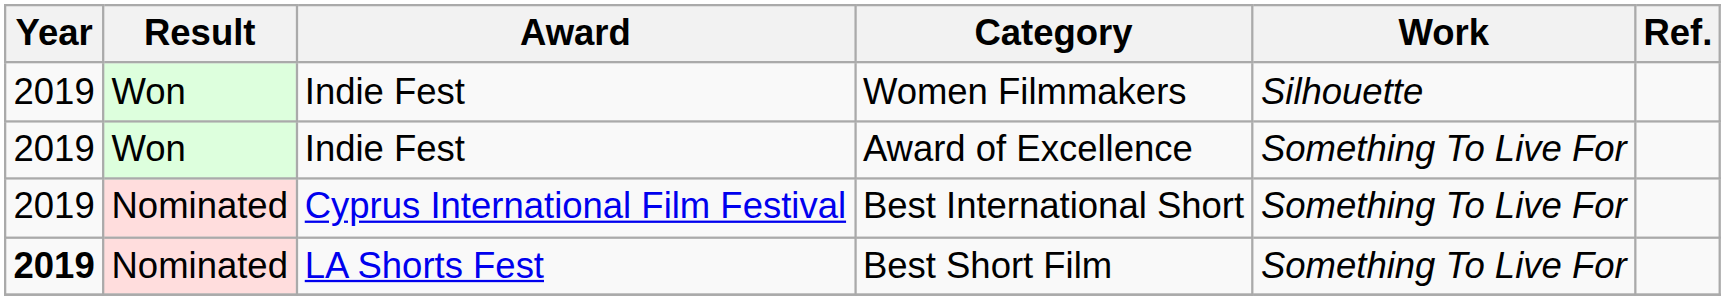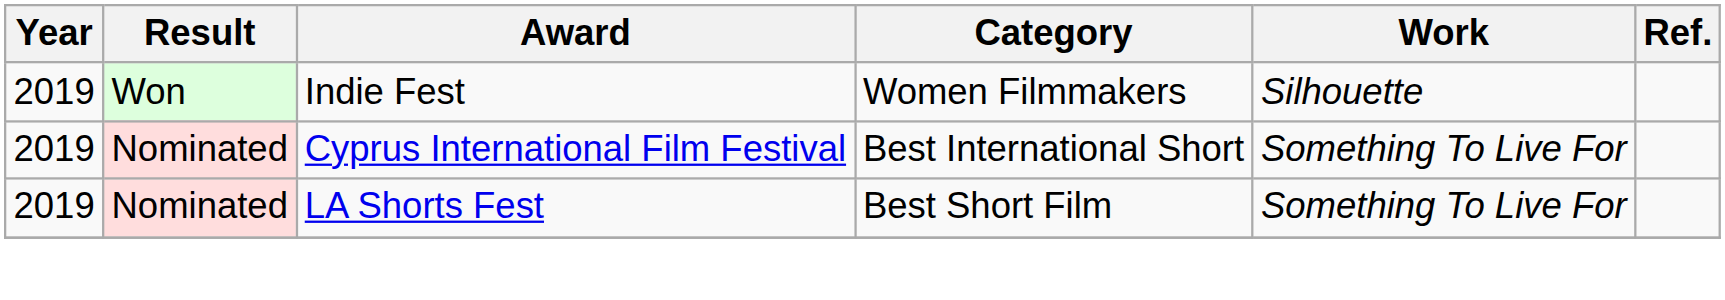- row: 2019 | Won | Indie Fest | Award of Excellence | Something To Live For
Best Short Film | Year: bold -> normal
